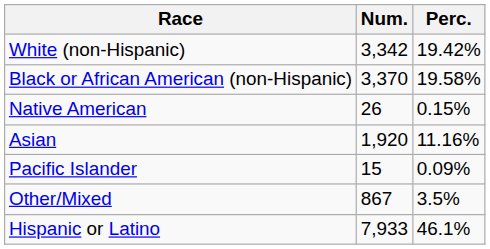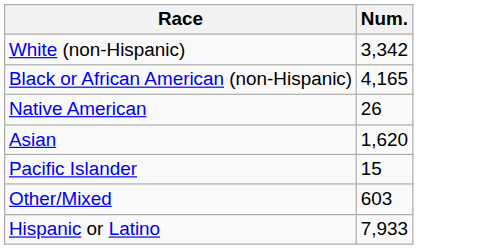- column: Perc. | 19.42% | 19.58% | 0.15% | 11.16% | 0.09% | 3.5% | 46.1%
Black or African American (non-Hispanic) | Num.: 3,370 -> 4,165
Asian | Num.: 1,920 -> 1,620
Other/Mixed | Num.: 867 -> 603
